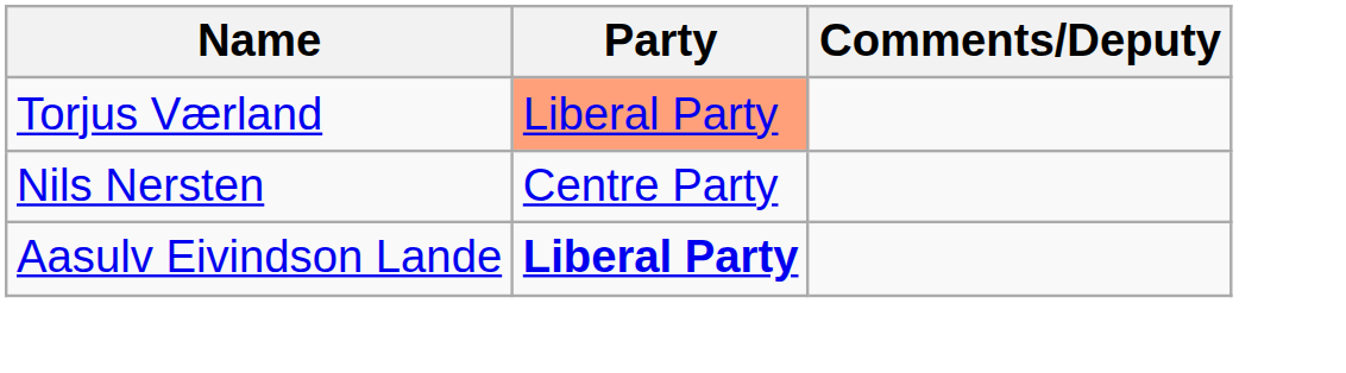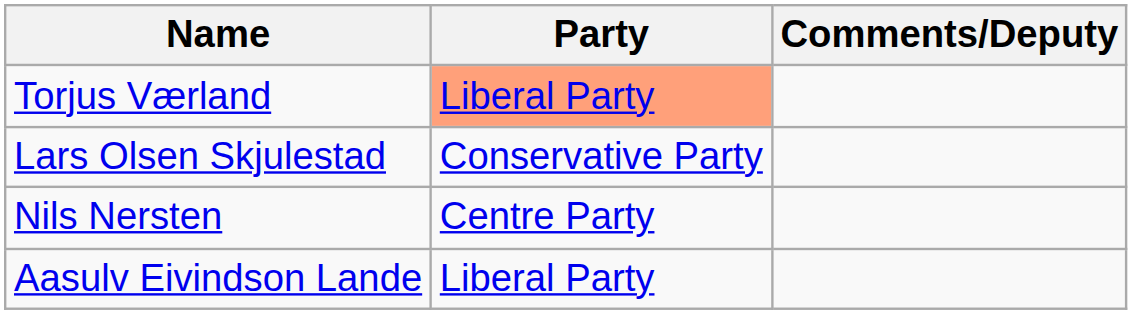+ row: Lars Olsen Skjulestad | Conservative Party
Aasulv Eivindson Lande | Party: bold -> normal
